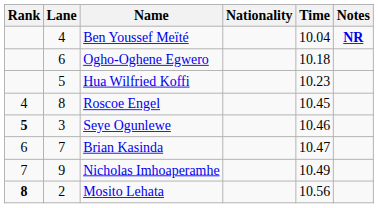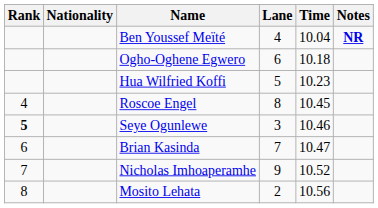columns swapped: Lane <-> Nationality
Nicholas Imhoaperamhe | Time: 10.49 -> 10.52
Mosito Lehata | Rank: bold -> normal
